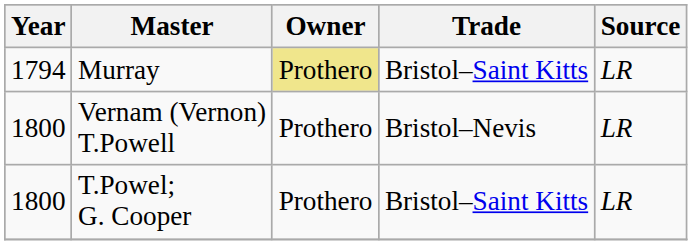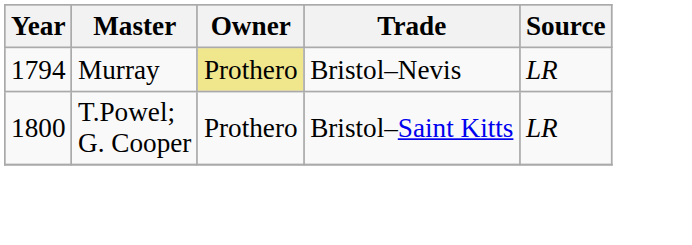Murray | Trade: Bristol–Saint Kitts -> Bristol–Nevis
- row: 1800 | Vernam (Vernon) T.Powell | Prothero | Bristol–Nevis | LR
